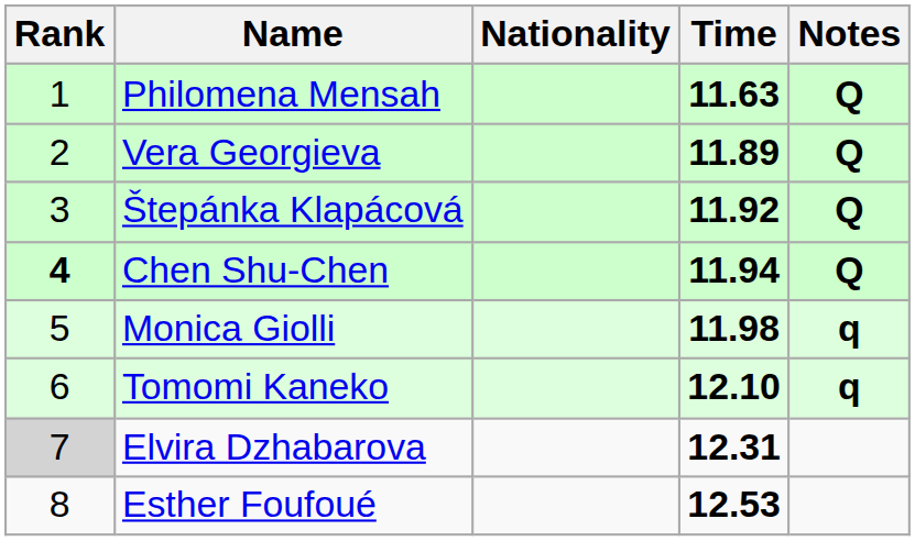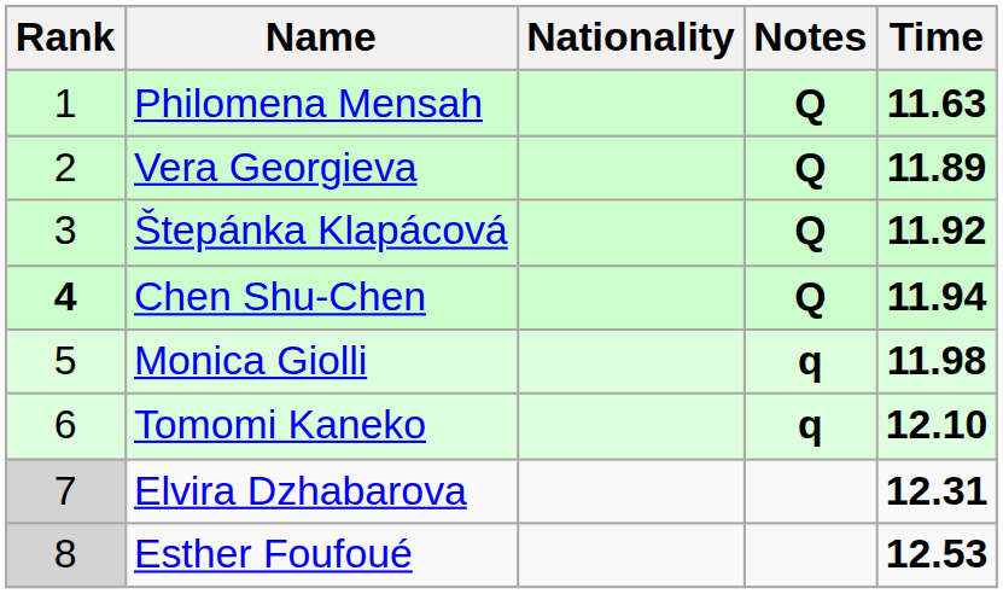columns swapped: Time <-> Notes
Esther Foufoué | Rank: no background -> lightgrey background
